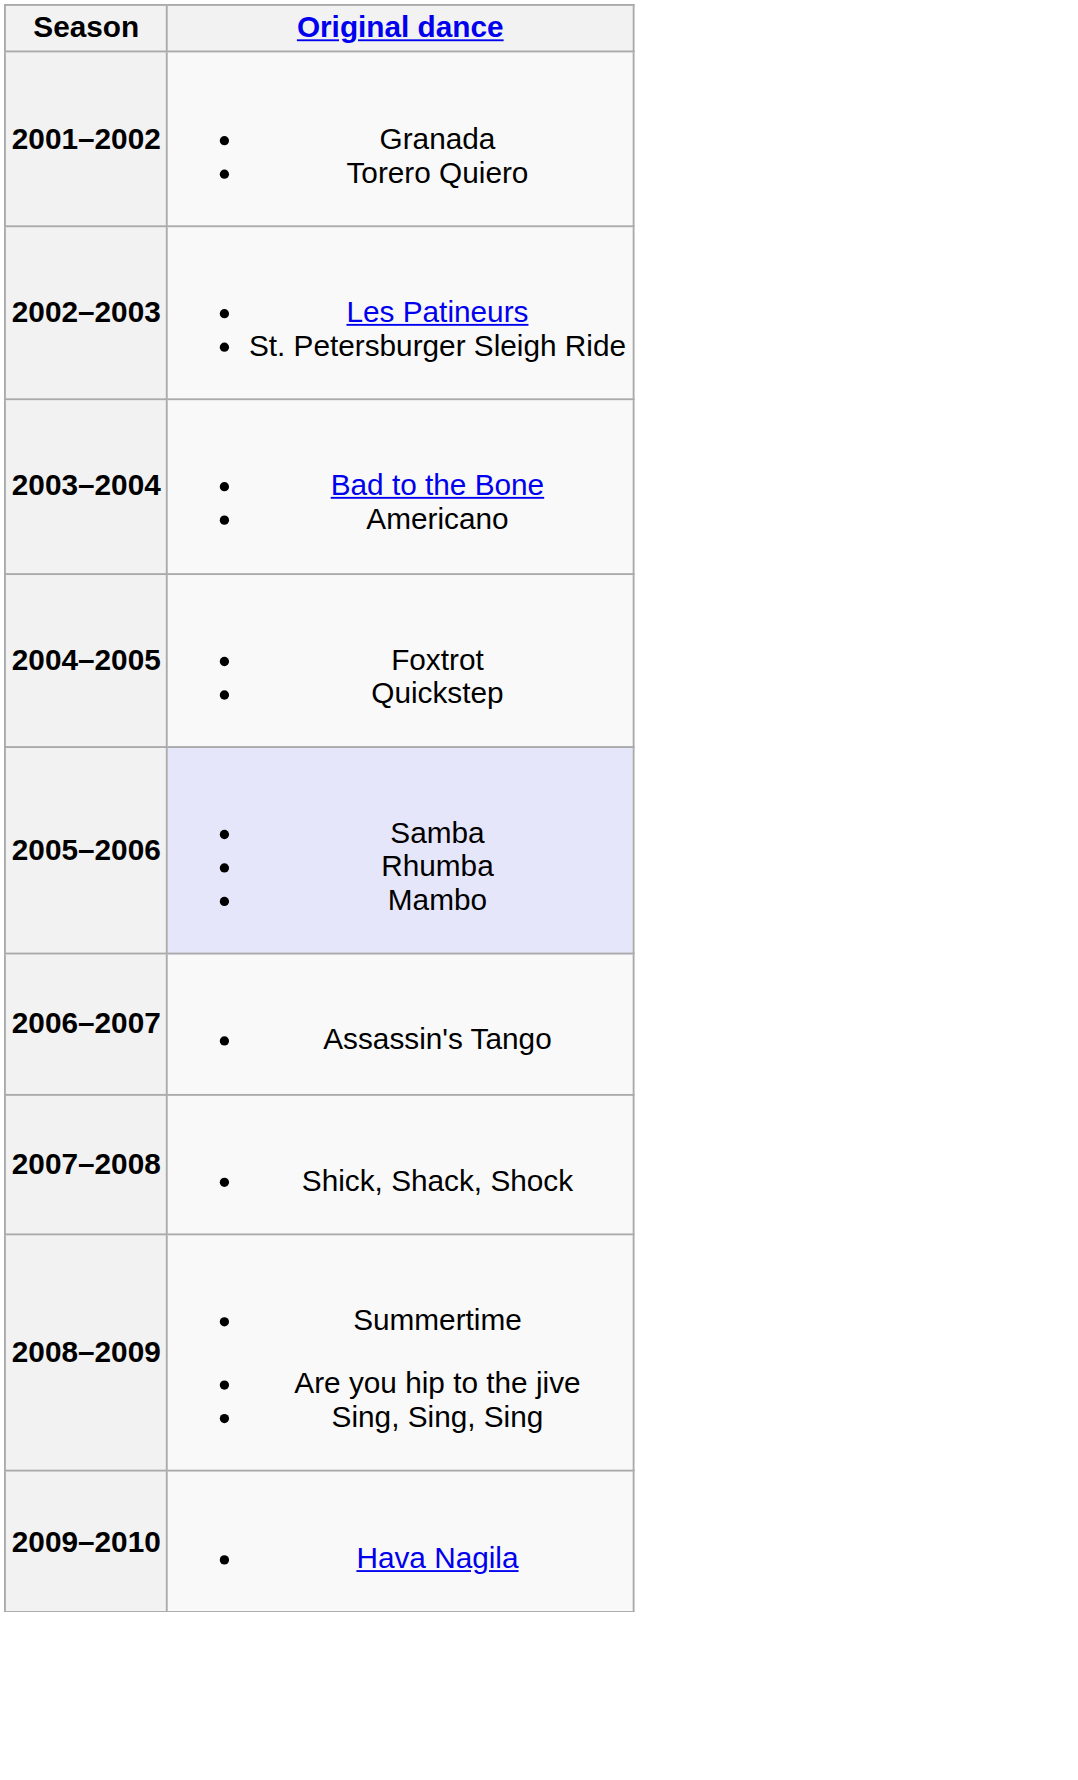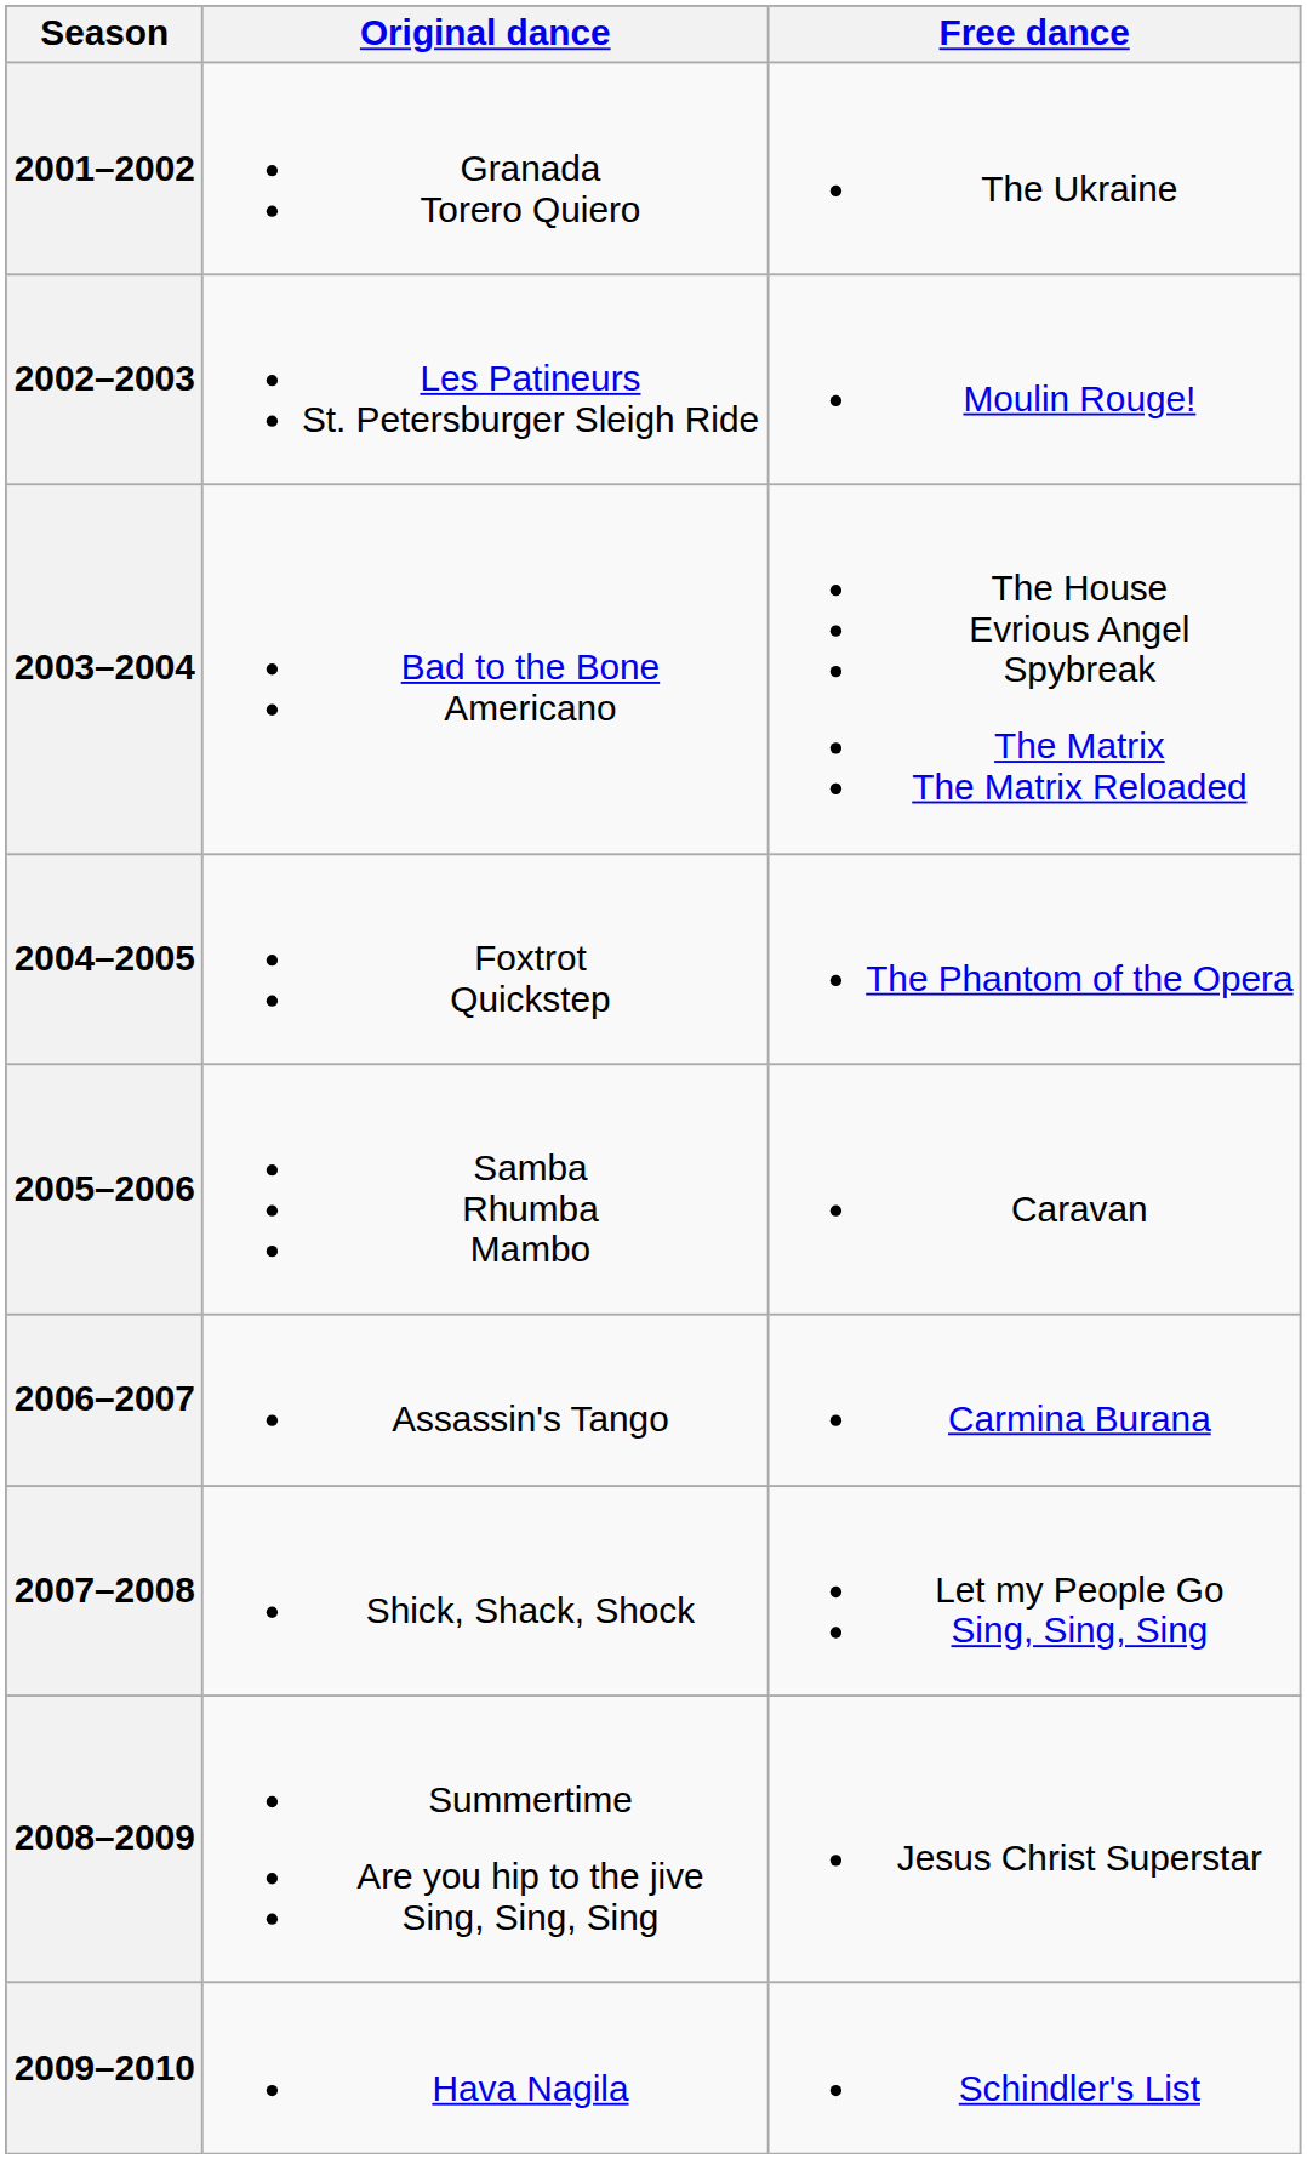+ column: Free dance | The Ukraine | Moulin Rouge! | The House Evrious Angel Spybreak The Matrix The Matrix Reloaded | The Phantom of the Opera | Caravan | Carmina Burana | Let my People Go Sing, Sing, Sing | Jesus Christ Superstar | Schindler's List
2005–2006 | Original dance: lavender background -> no background
